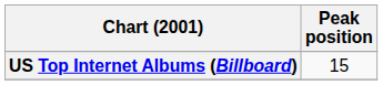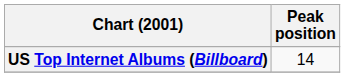US Top Internet Albums (Billboard) | Peak position: 15 -> 14
